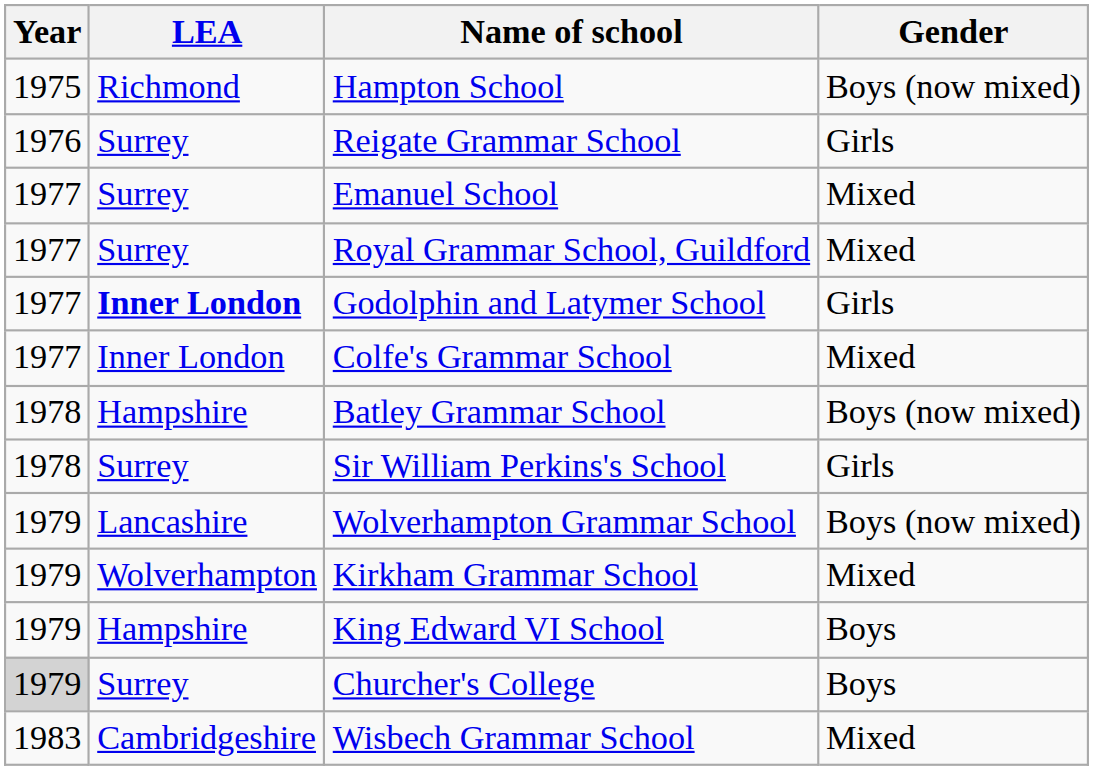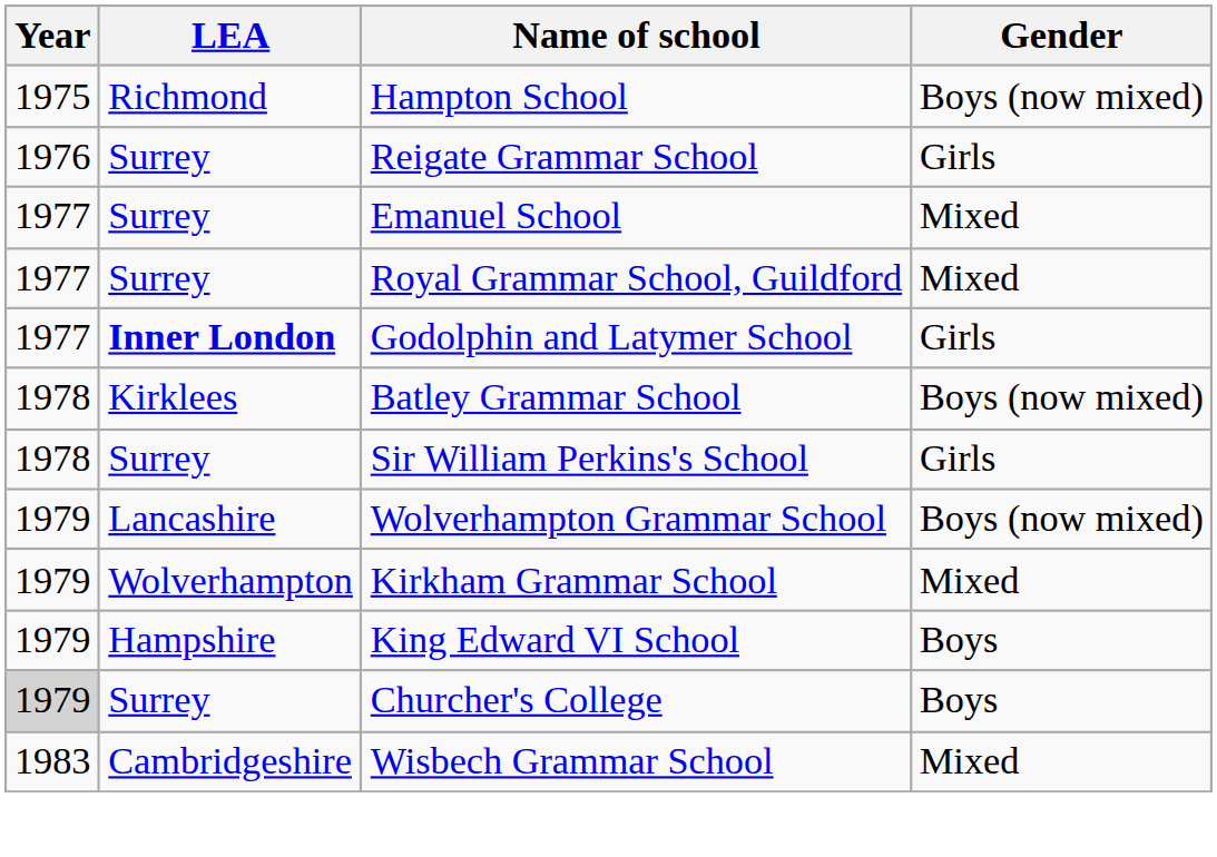- row: 1977 | Inner London | Colfe's Grammar School | Mixed
Batley Grammar School | LEA: Hampshire -> Kirklees
